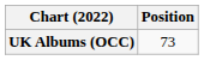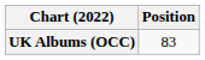UK Albums (OCC) | Position: 73 -> 83
